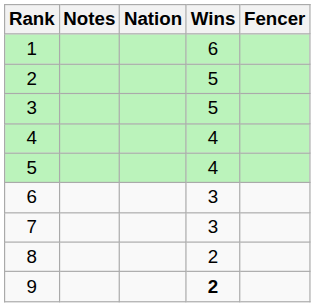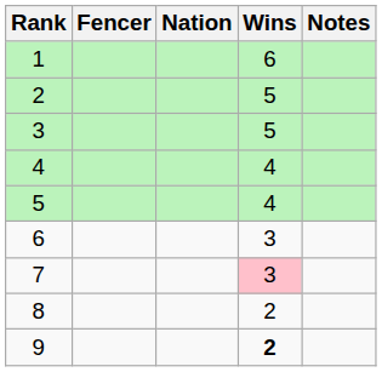columns swapped: Fencer <-> Notes
7 | Wins: no background -> pink background
